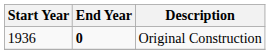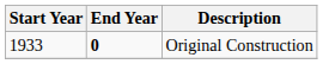Original Construction | Start Year: 1936 -> 1933
